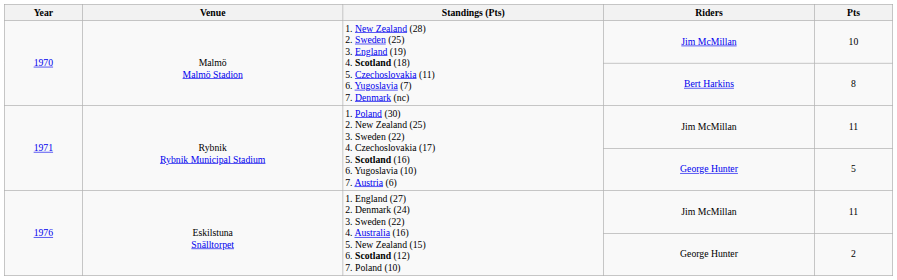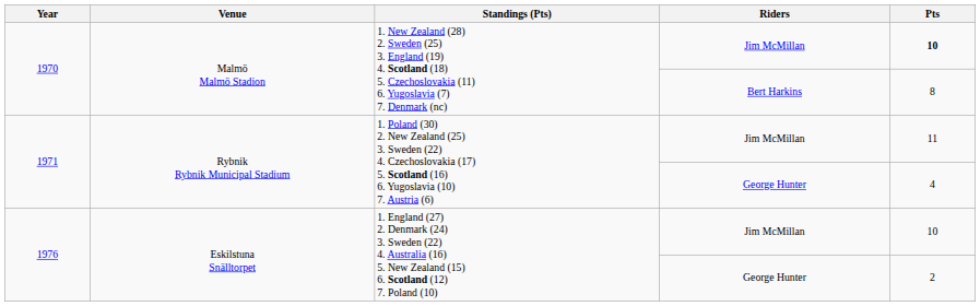1970 / Jim McMillan | Pts: normal -> bold
1971 / George Hunter | Pts: 5 -> 4
1976 / Jim McMillan | Pts: 11 -> 10
